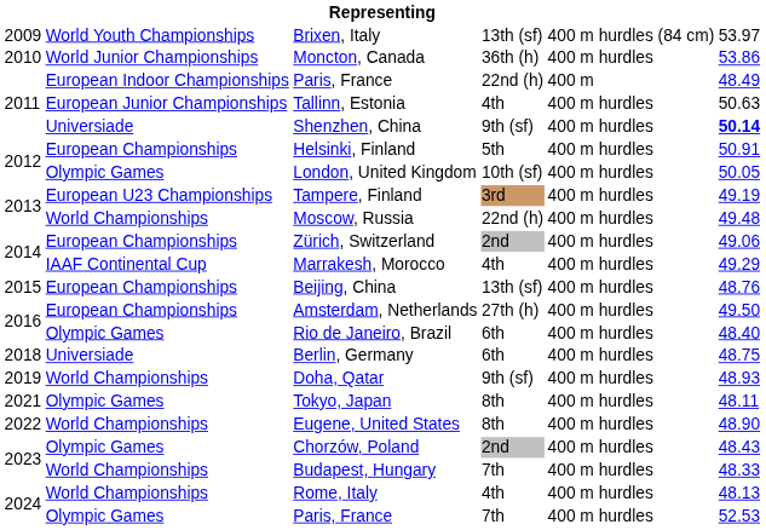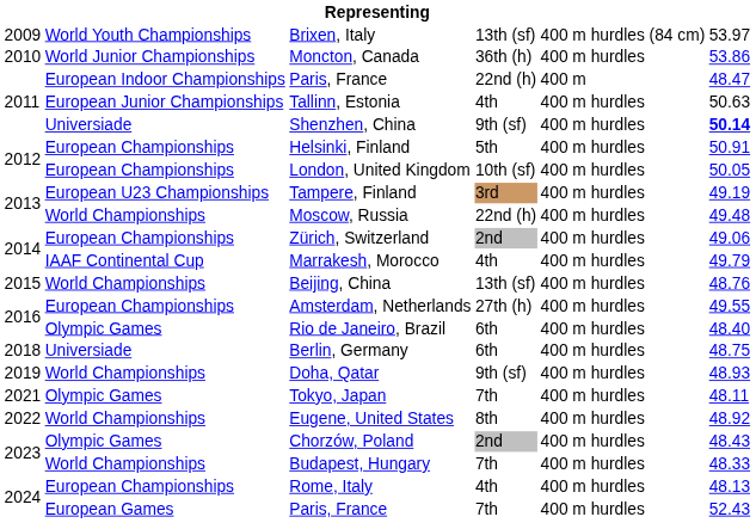2011 / Paris, France | column 6: 48.49 -> 48.47
London, United Kingdom | column 2: Olympic Games -> European Championships
Marrakesh, Morocco | column 6: 49.29 -> 49.79
Beijing, China | column 2: European Championships -> World Championships
Amsterdam, Netherlands | column 6: 49.50 -> 49.55
Tokyo, Japan | column 4: 8th -> 7th
Eugene, United States | column 6: 48.90 -> 48.92
Rome, Italy | column 2: World Championships -> European Championships
2024 / Paris, France | column 2: Olympic Games -> European Games
2024 / Paris, France | column 6: 52.53 -> 52.43
